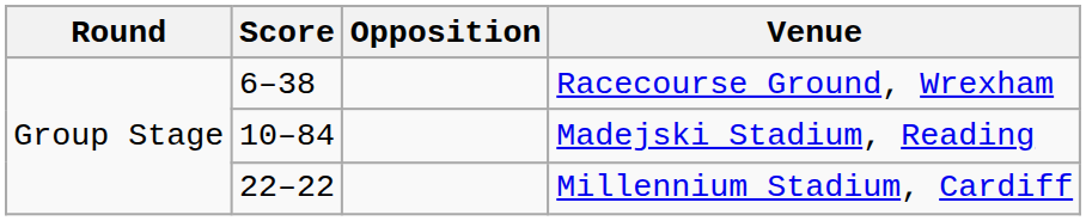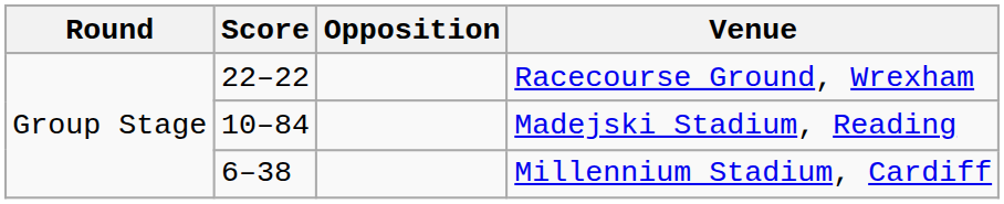Racecourse Ground, Wrexham | Score: 6–38 -> 22–22
Millennium Stadium, Cardiff | Score: 22–22 -> 6–38
